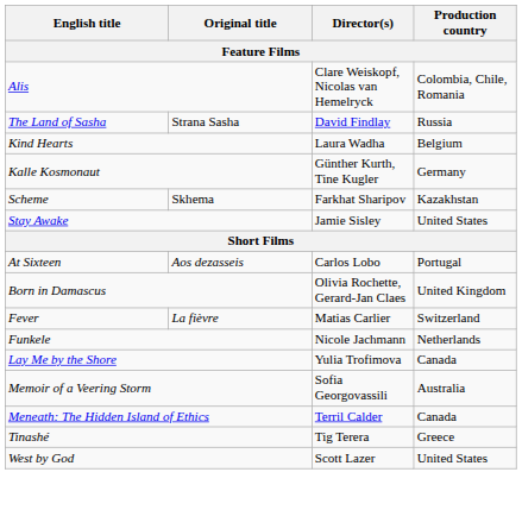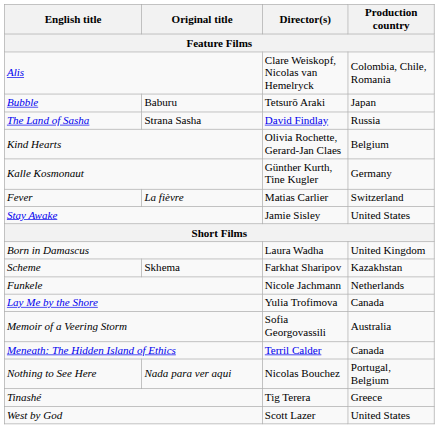+ row: Bubble | Baburu | Tetsurō Araki | Japan
Kind Hearts | Director(s): Laura Wadha -> Olivia Rochette, Gerard-Jan Claes
rows swapped: Scheme <-> Fever
- row: At Sixteen | Aos dezasseis | Carlos Lobo | Portugal
Born in Damascus | Director(s): Olivia Rochette, Gerard-Jan Claes -> Laura Wadha
+ row: Nothing to See Here | Nada para ver aqui | Nicolas Bouchez | Portugal, Belgium
